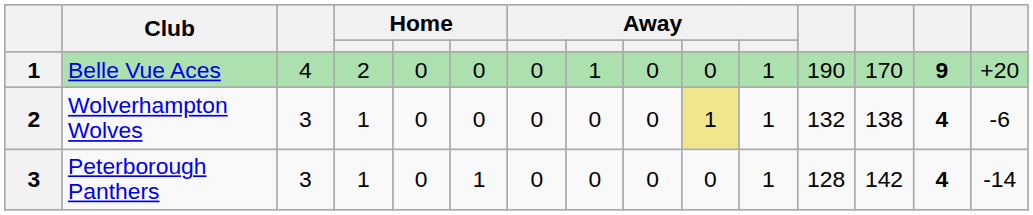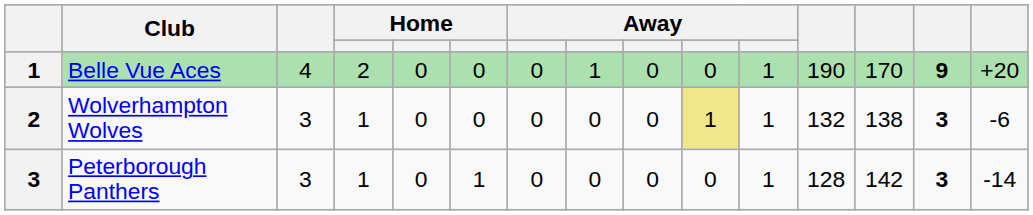Wolverhampton Wolves | column 14: 4 -> 3
Peterborough Panthers | column 14: 4 -> 3
